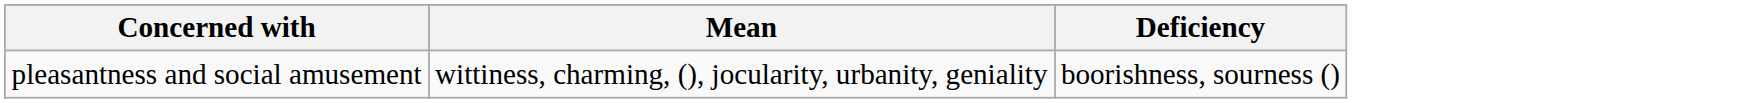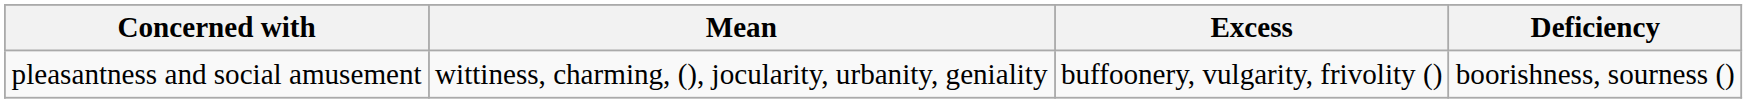+ column: Excess | buffoonery, vulgarity, frivolity ()
